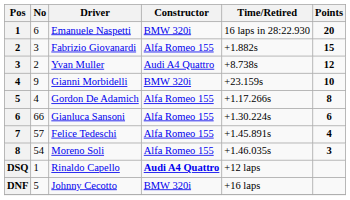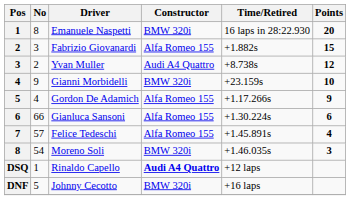Emanuele Naspetti | No: 6 -> 8
Gordon De Adamich | Points: 8 -> 9
Moreno Soli | Constructor: Alfa Romeo 155 -> BMW 320i
